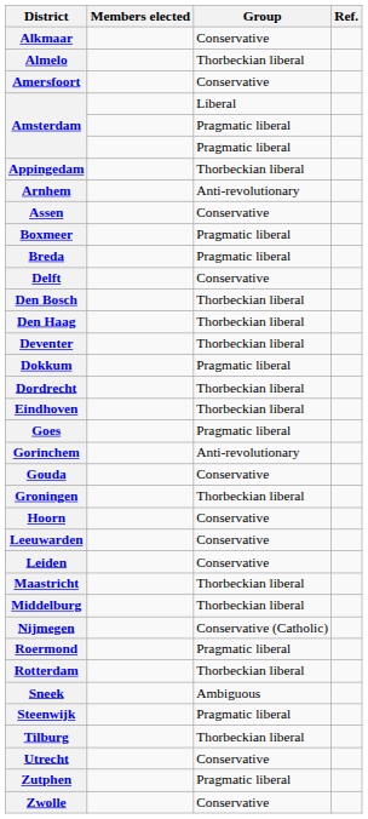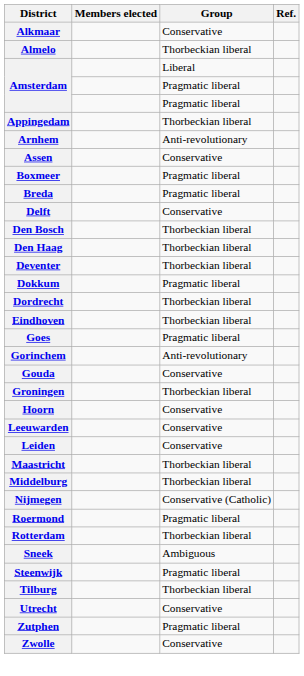- row: Amersfoort | Conservative
